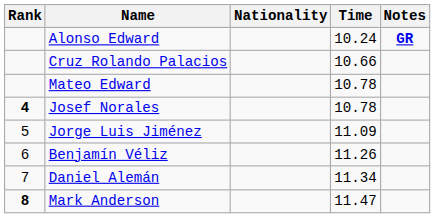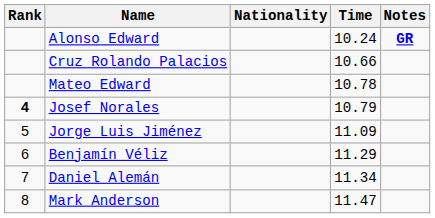Josef Norales | Time: 10.78 -> 10.79
Benjamín Véliz | Time: 11.26 -> 11.29
Mark Anderson | Rank: bold -> normal
